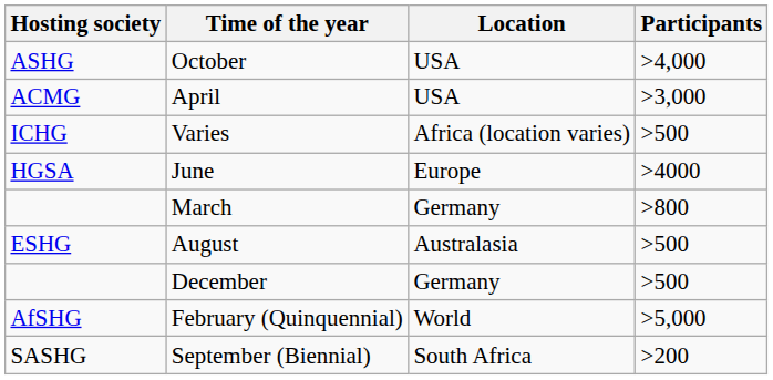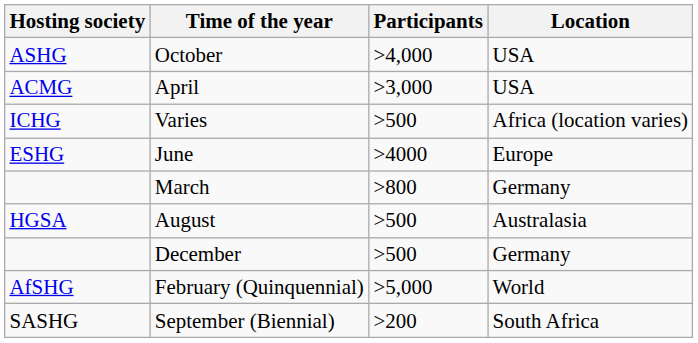columns swapped: Location <-> Participants
June | Hosting society: HGSA -> ESHG
August | Hosting society: ESHG -> HGSA
